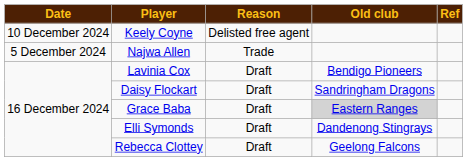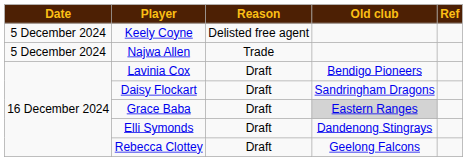Keely Coyne | Date: 10 December 2024 -> 5 December 2024
